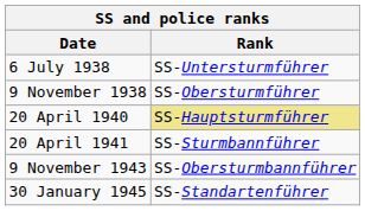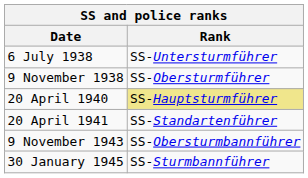20 April 1941 | Rank: SS-Sturmbannführer -> SS-Standartenführer
30 January 1945 | Rank: SS-Standartenführer -> SS-Sturmbannführer
